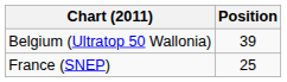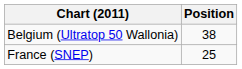Belgium (Ultratop 50 Wallonia) | Position: 39 -> 38
